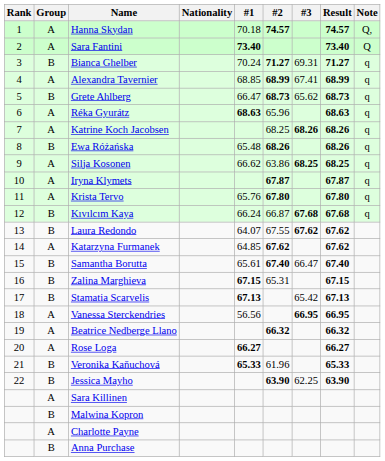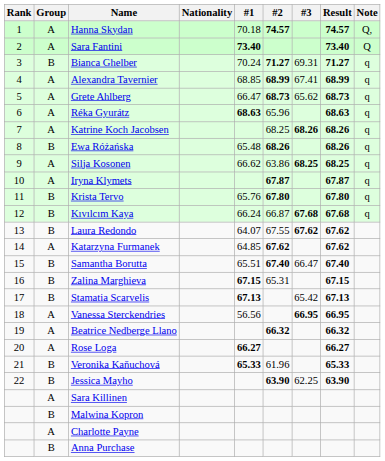Grete Ahlberg | Group: B -> A
Krista Tervo | Group: A -> B
Samantha Borutta | #1: 65.61 -> 65.51
